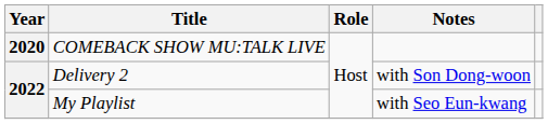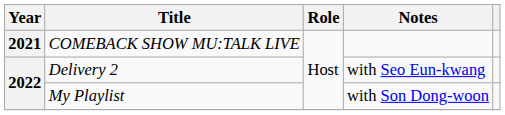COMEBACK SHOW MU:TALK LIVE | Year: 2020 -> 2021
Delivery 2 | Notes: with Son Dong-woon -> with Seo Eun-kwang
My Playlist | Notes: with Seo Eun-kwang -> with Son Dong-woon
